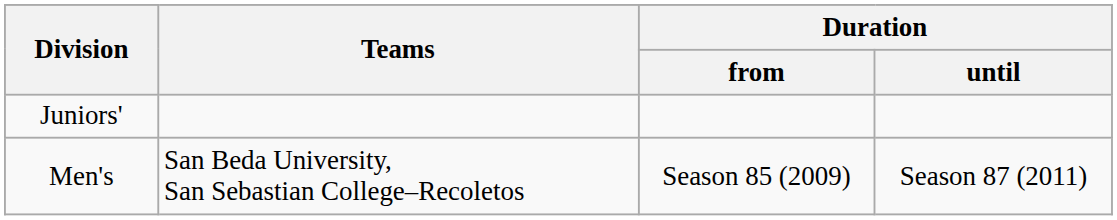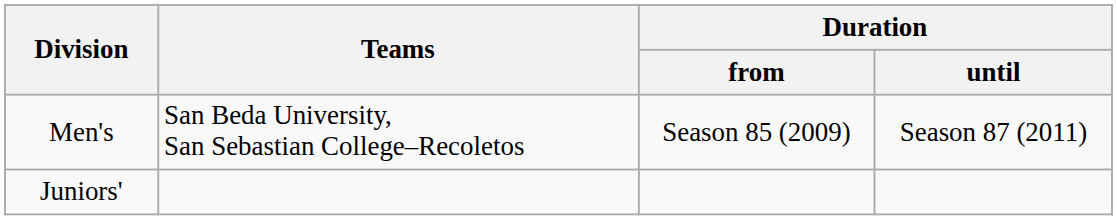rows swapped: Juniors' <-> Men's
